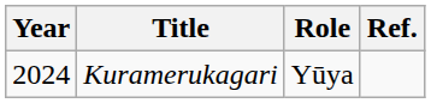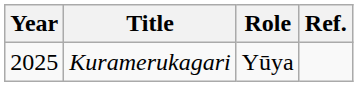Kuramerukagari | Year: 2024 -> 2025
